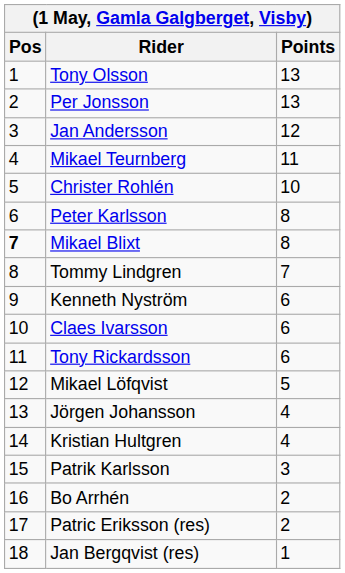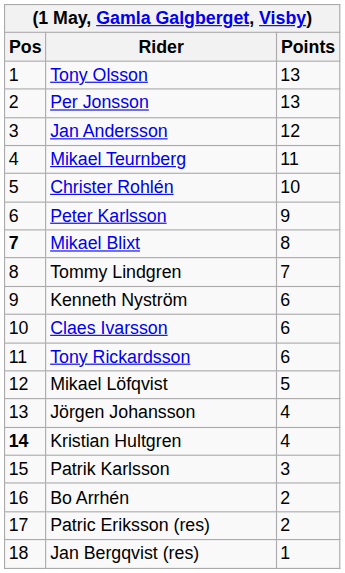Peter Karlsson | Points: 8 -> 9
Kristian Hultgren | Pos: normal -> bold
